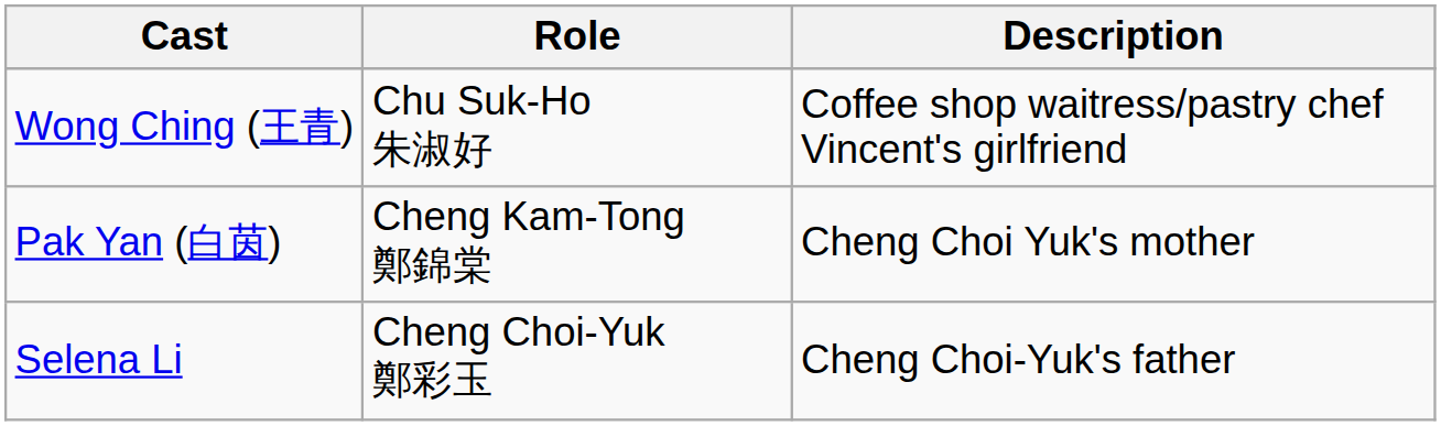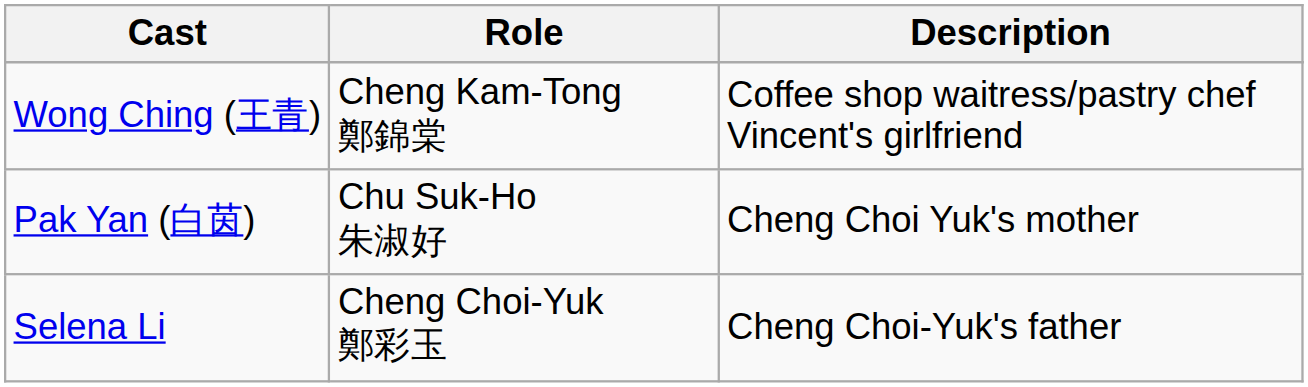Wong Ching (王青) | Role: Chu Suk-Ho 朱淑好 -> Cheng Kam-Tong 鄭錦棠
Pak Yan (白茵) | Role: Cheng Kam-Tong 鄭錦棠 -> Chu Suk-Ho 朱淑好
